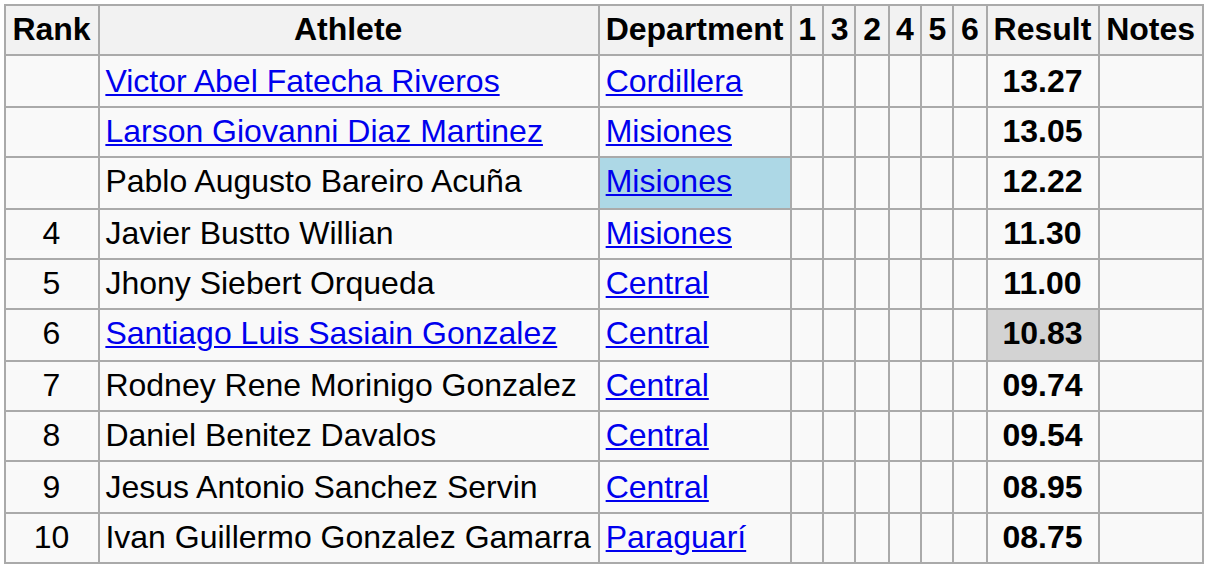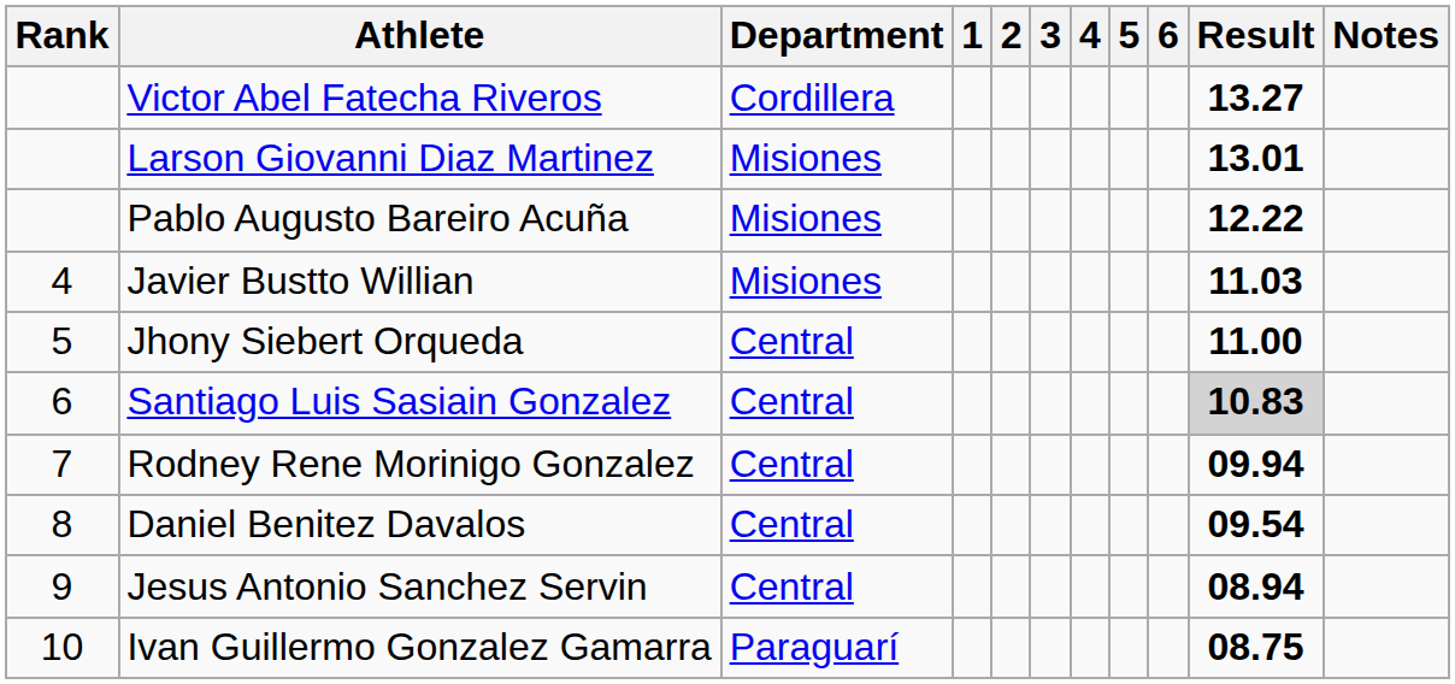columns swapped: 2 <-> 3
Larson Giovanni Diaz Martinez | Result: 13.05 -> 13.01
Pablo Augusto Bareiro Acuña | Department: lightblue background -> no background
Javier Bustto Willian | Result: 11.30 -> 11.03
Rodney Rene Morinigo Gonzalez | Result: 09.74 -> 09.94
Jesus Antonio Sanchez Servin | Result: 08.95 -> 08.94
